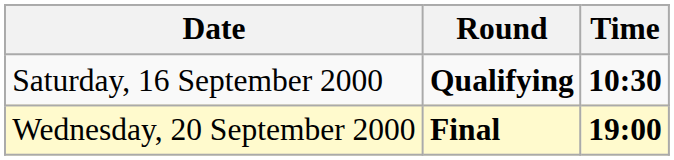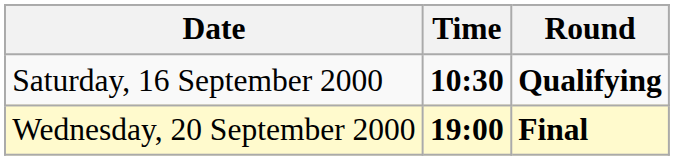columns swapped: Time <-> Round
